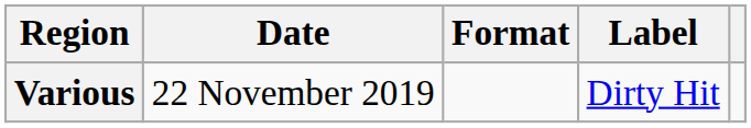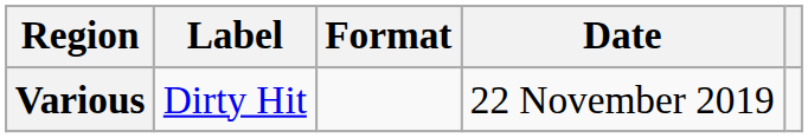columns swapped: Date <-> Label
